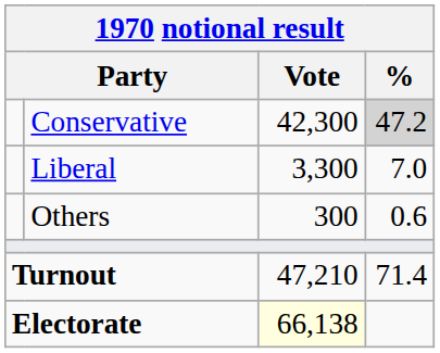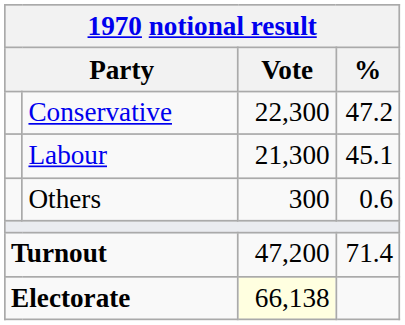Conservative | Vote: 42,300 -> 22,300
Conservative | %: lightgrey background -> no background
+ row: Labour | 21,300 | 45.1
- row: Liberal | 3,300 | 7.0
Turnout | Vote: 47,210 -> 47,200
